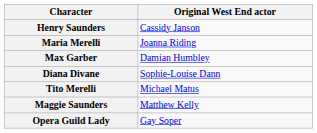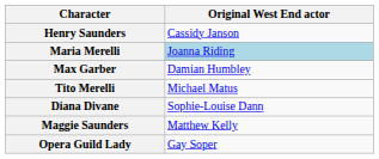Maria Merelli | Original West End actor: no background -> lightblue background
rows swapped: Tito Merelli <-> Diana Divane
